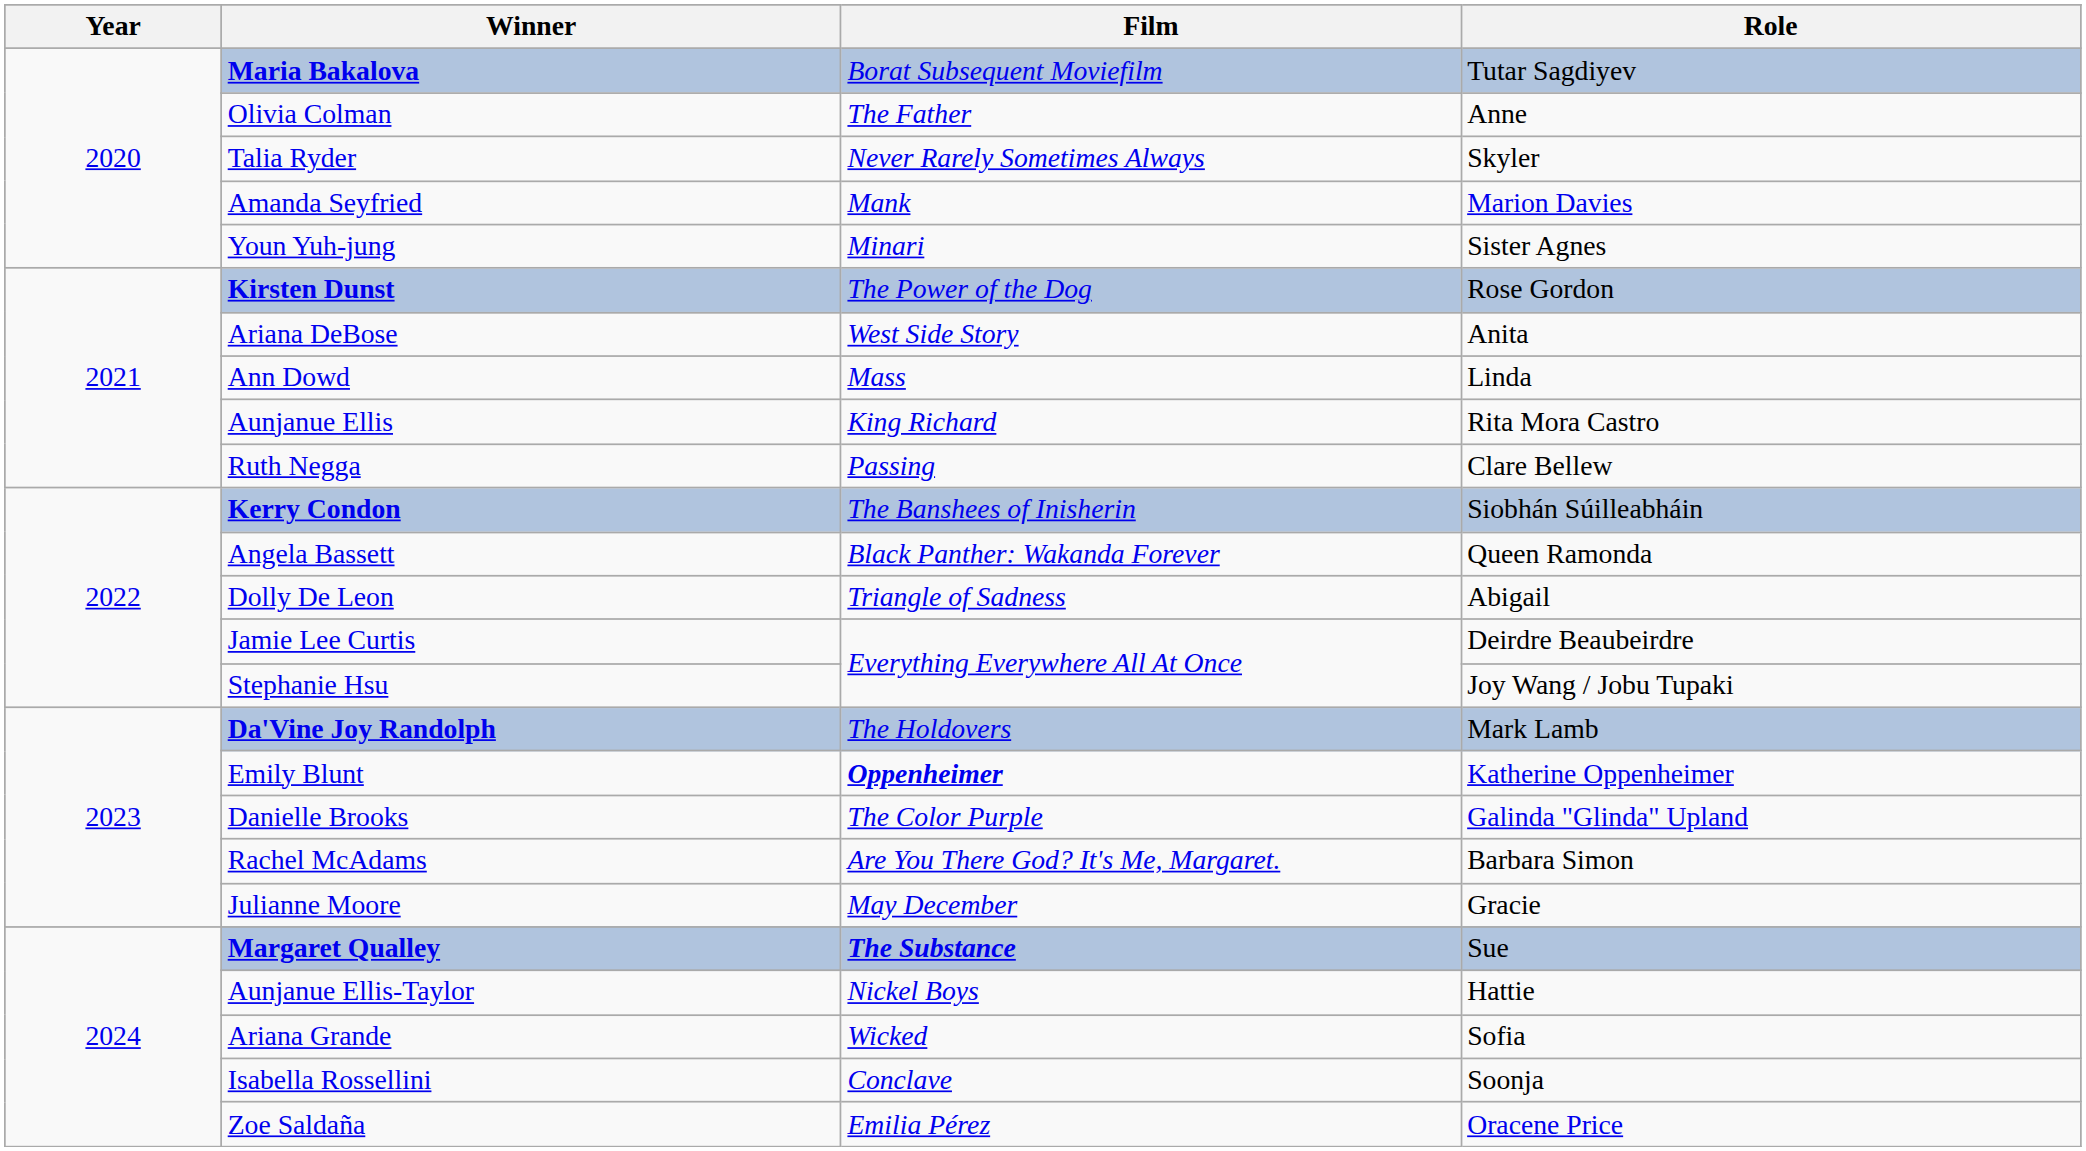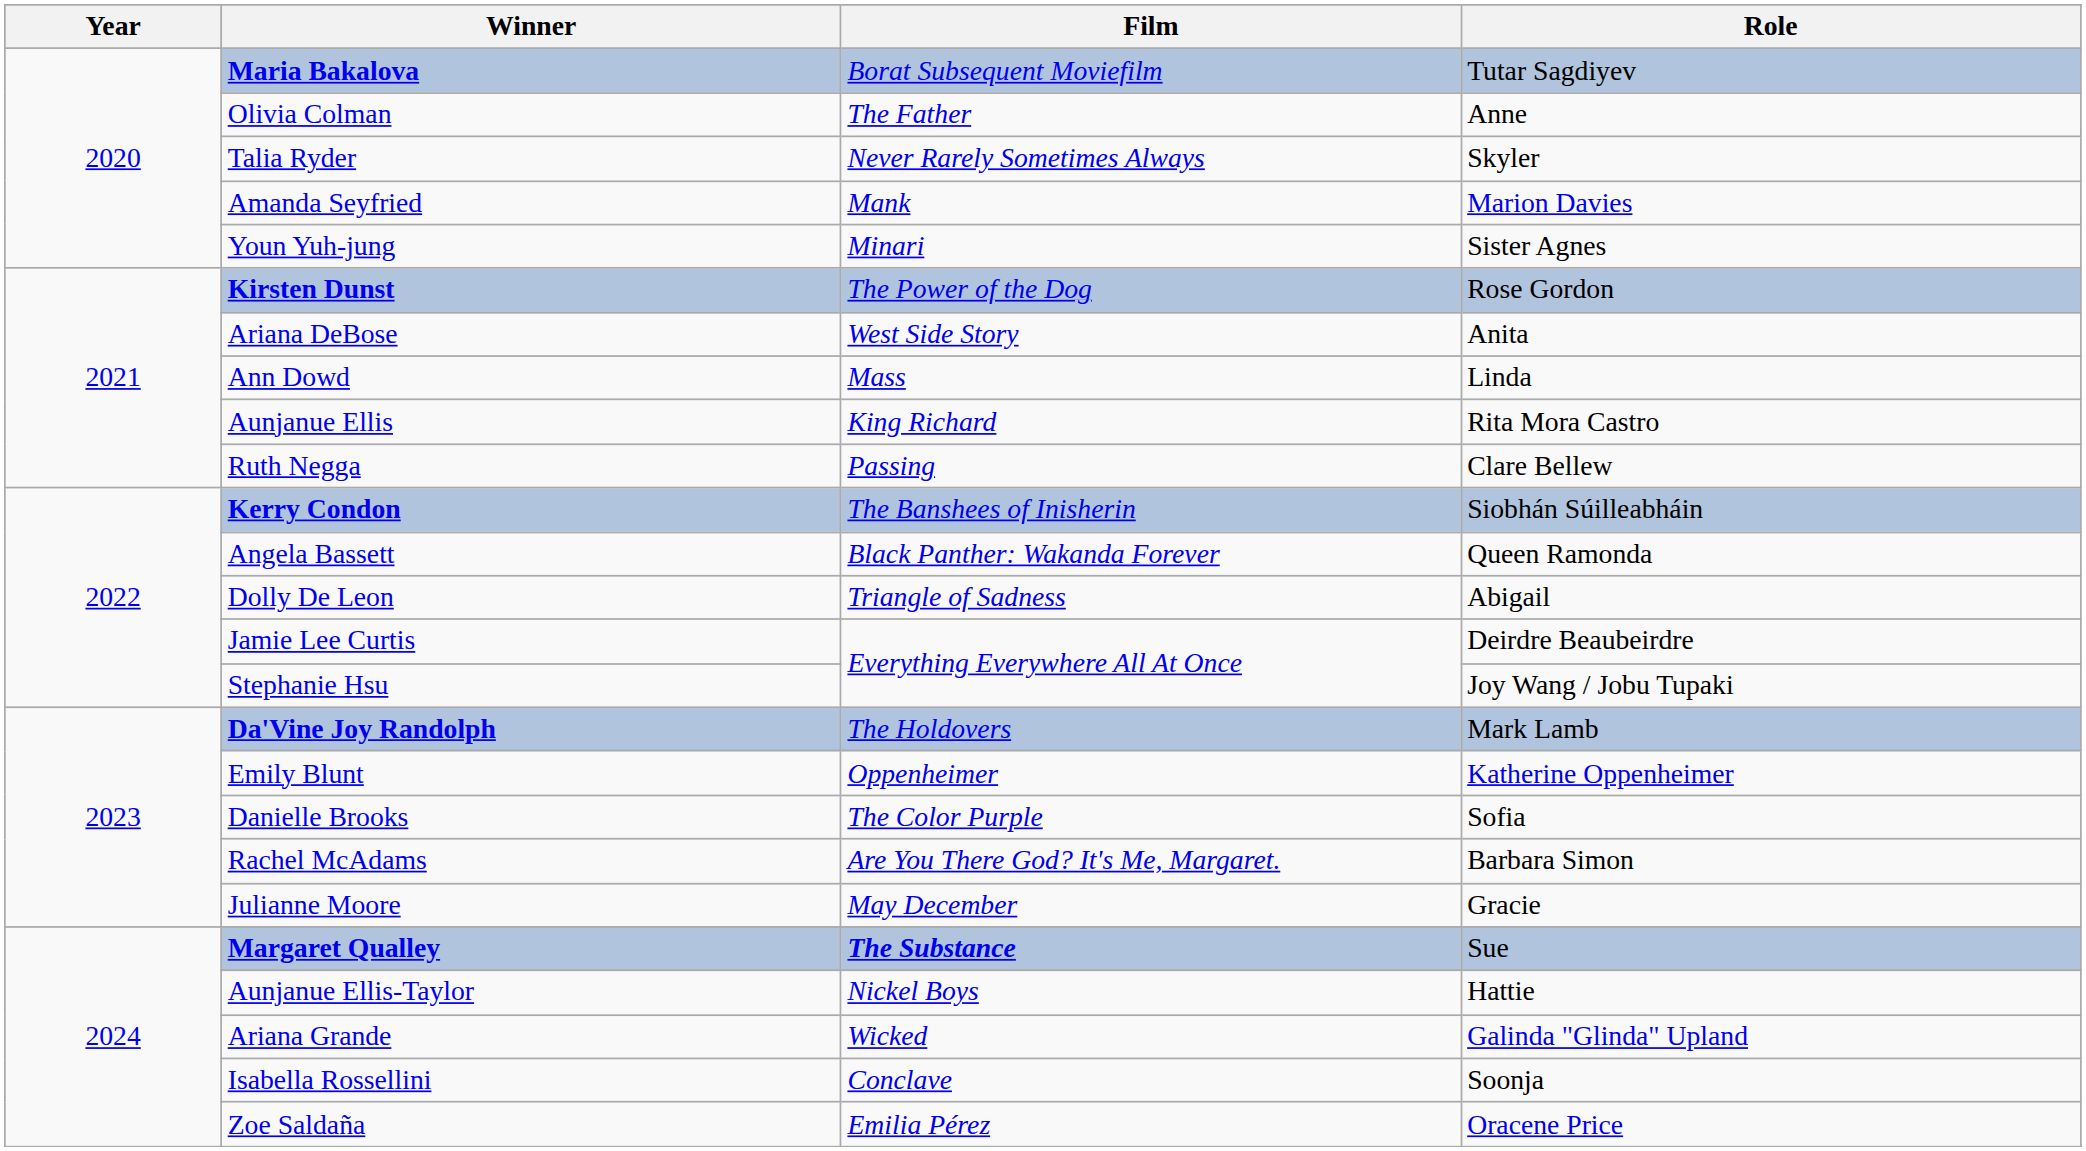Emily Blunt | Film: bold -> normal
Danielle Brooks | Role: Galinda "Glinda" Upland -> Sofia
Ariana Grande | Role: Sofia -> Galinda "Glinda" Upland
